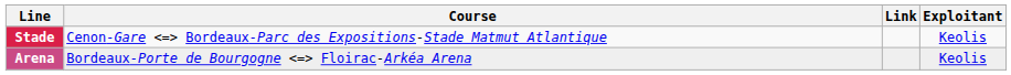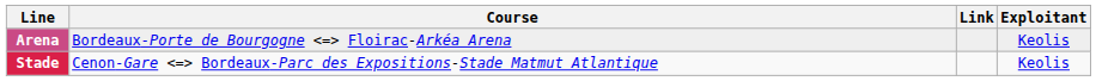rows swapped: Arena <-> Stade
